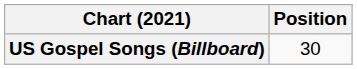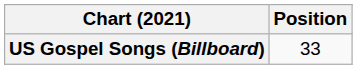US Gospel Songs (Billboard) | Position: 30 -> 33
